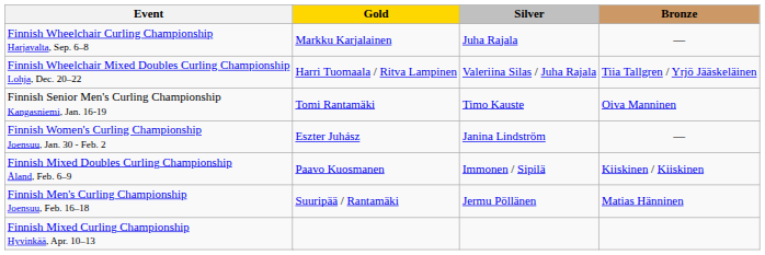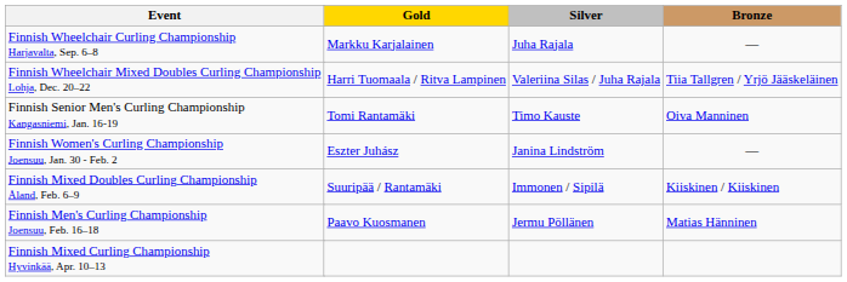Finnish Mixed Doubles Curling Championship Åland, Feb. 6–9 | Gold: Paavo Kuosmanen -> Suuripää / Rantamäki
Finnish Men's Curling Championship Joensuu, Feb. 16–18 | Gold: Suuripää / Rantamäki -> Paavo Kuosmanen
